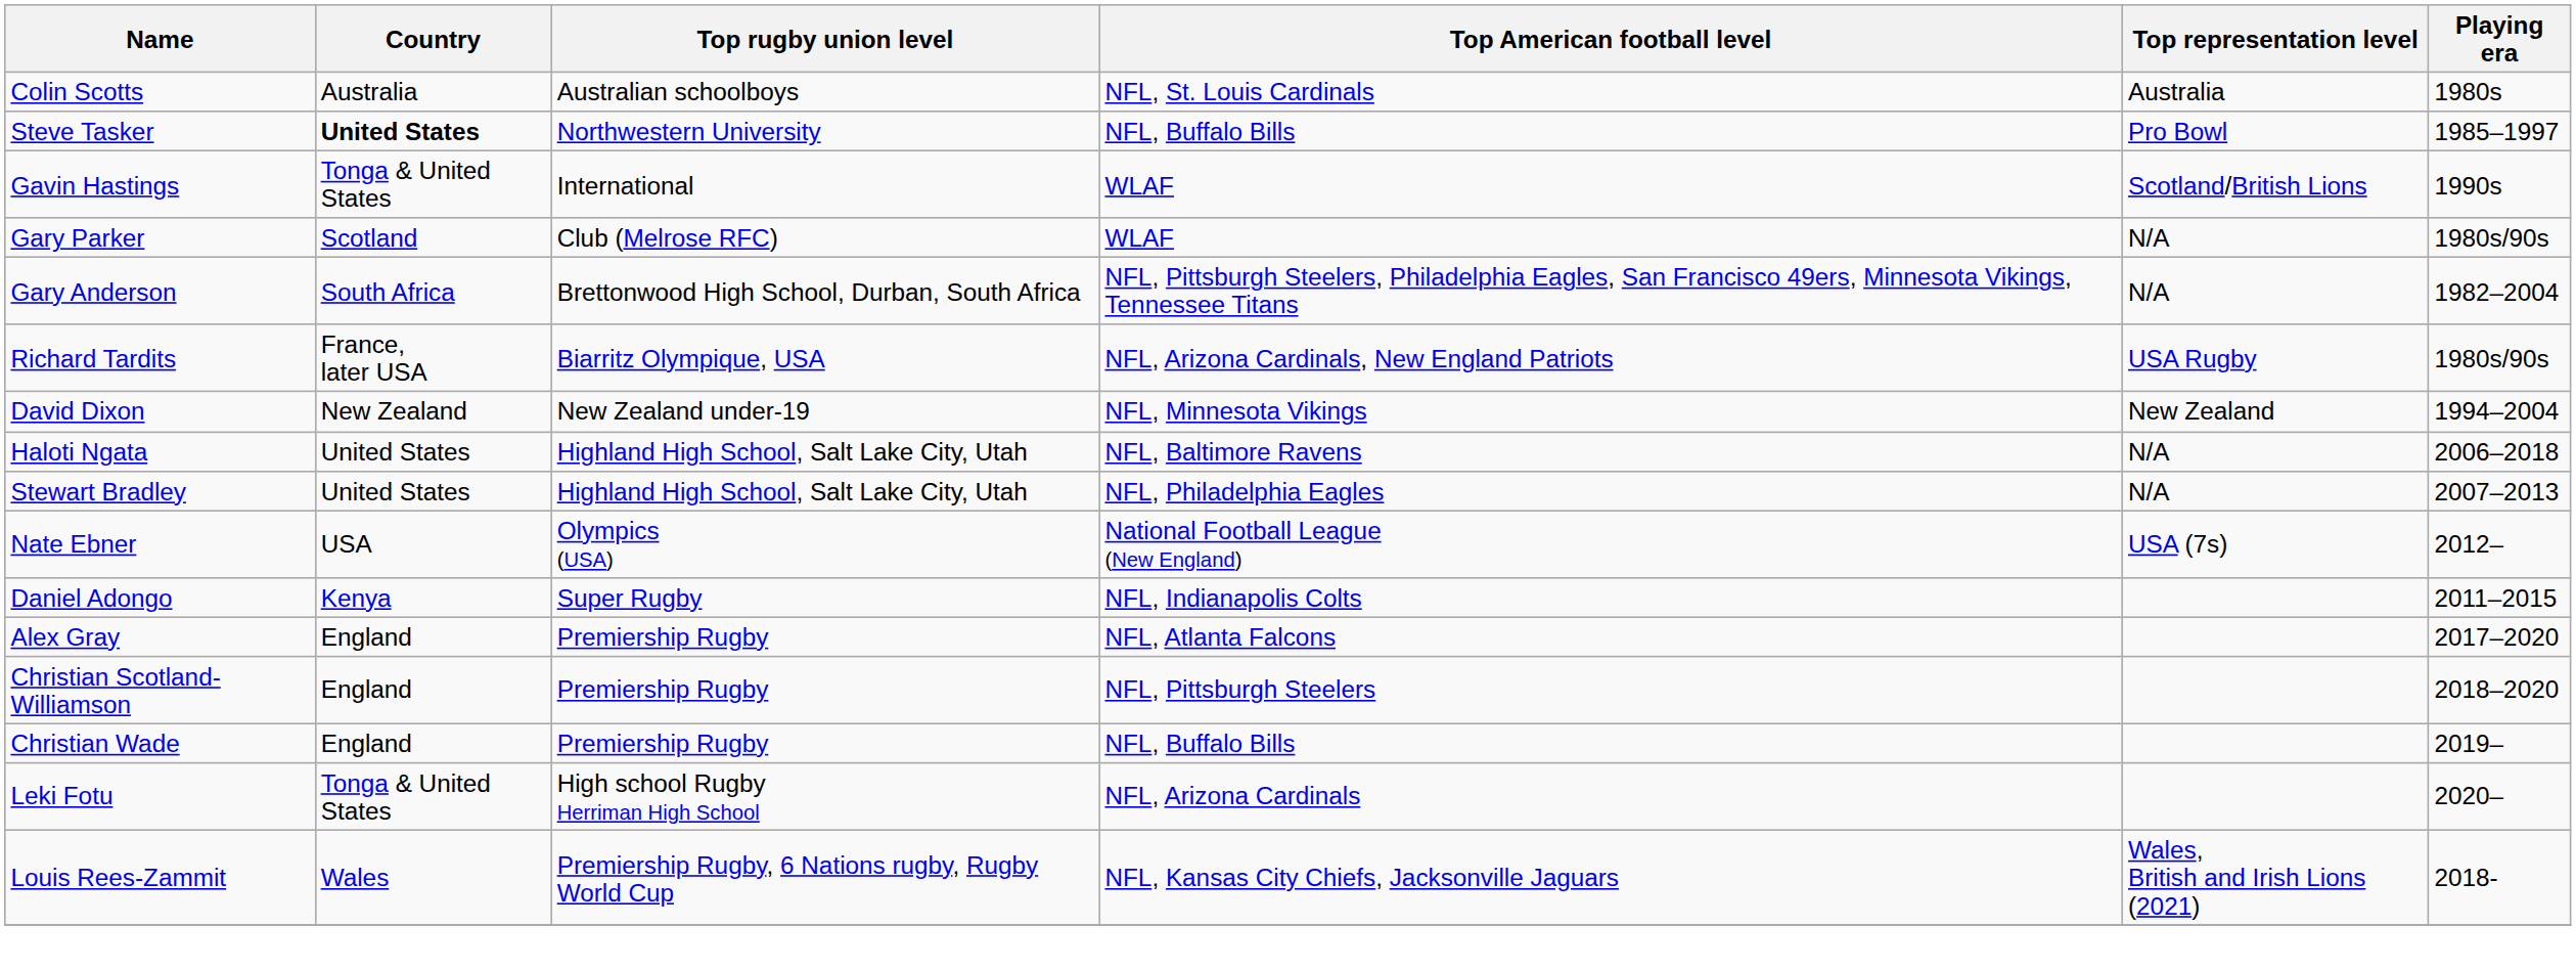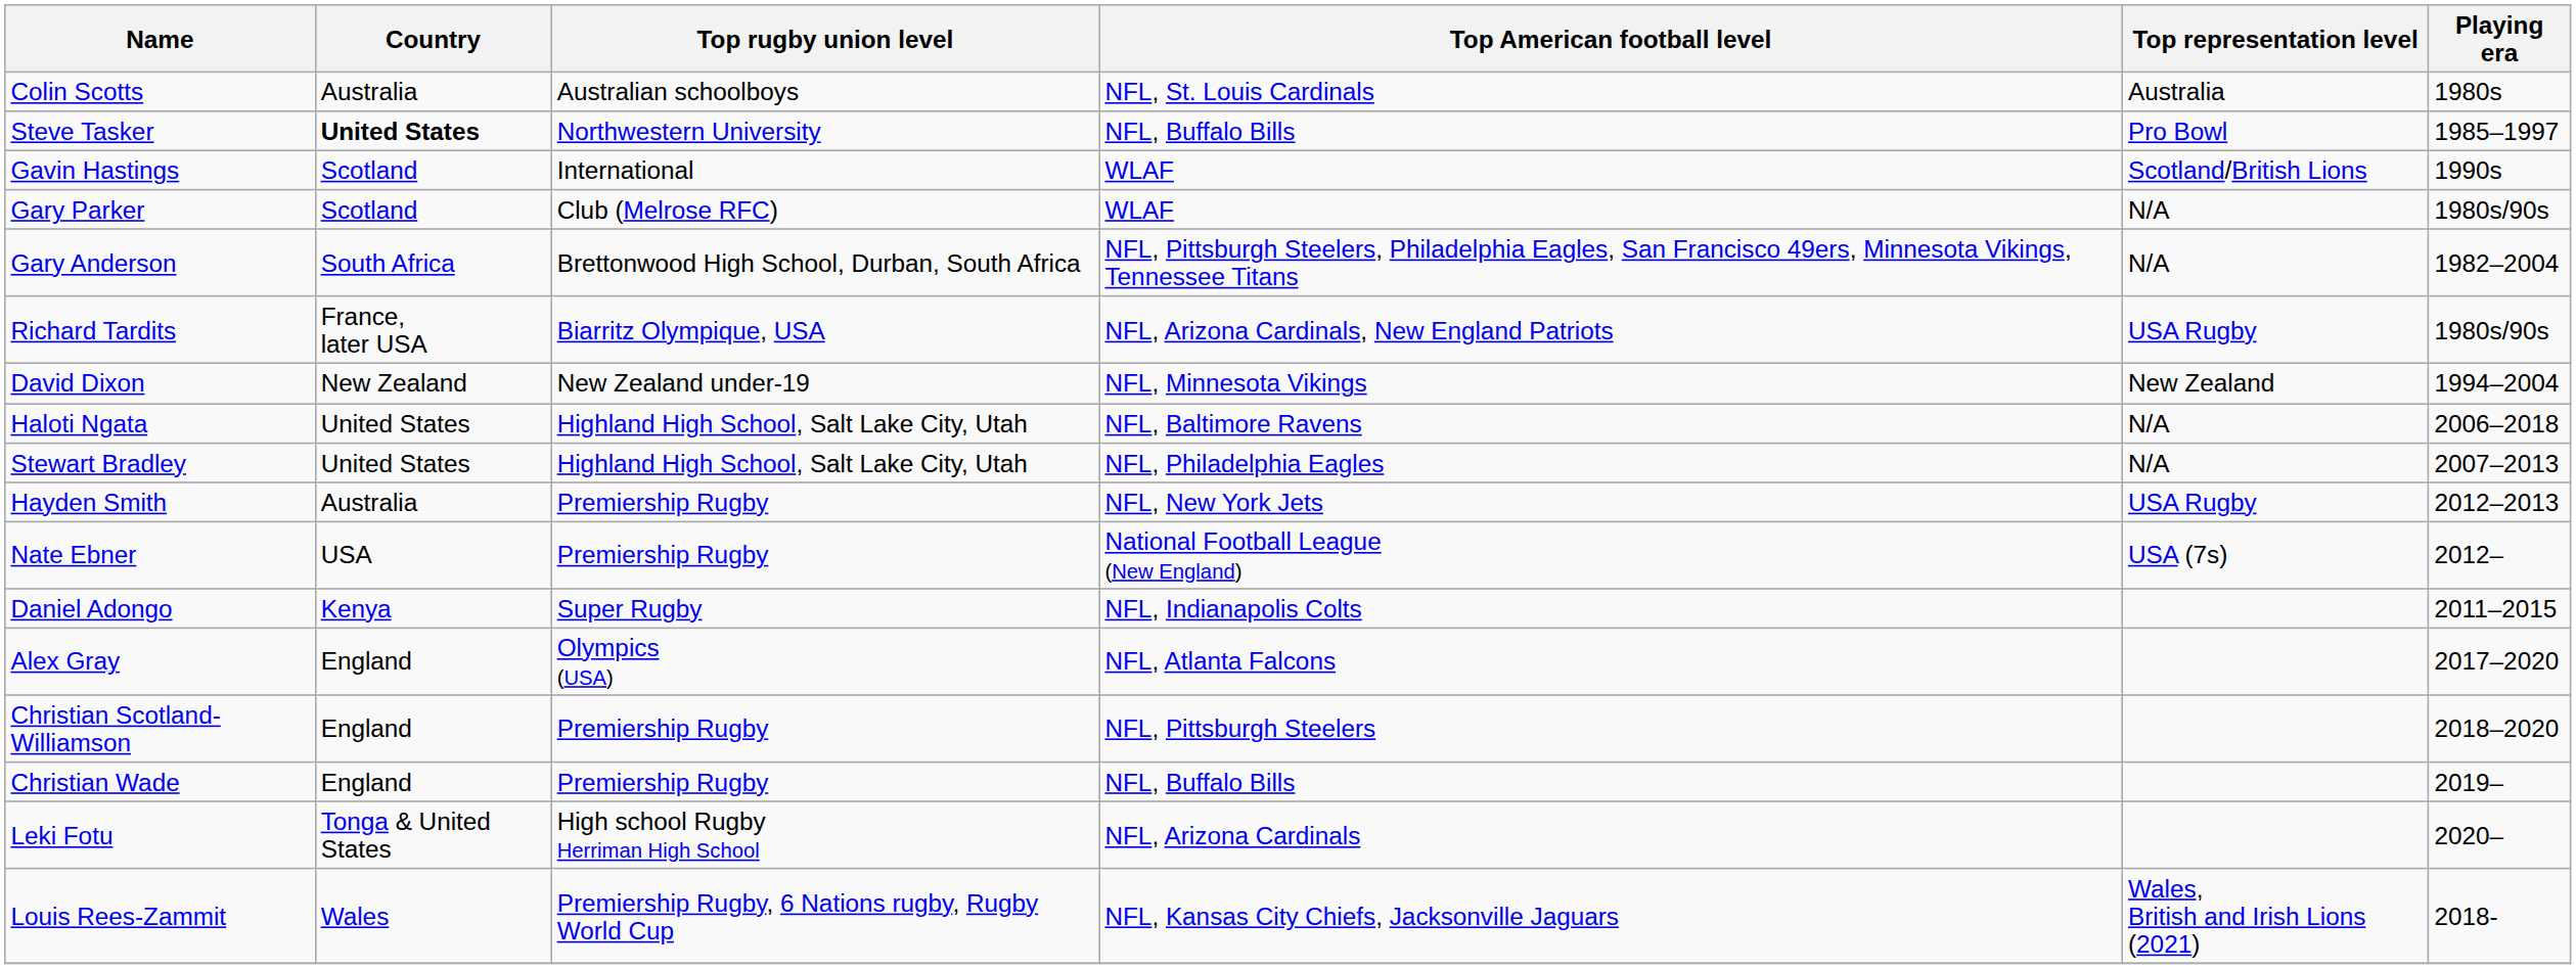Gavin Hastings | Country: Tonga & United States -> Scotland
+ row: Hayden Smith | Australia | Premiership Rugby | NFL, New York Jets | USA Rugby | 2012–2013
Nate Ebner | Top rugby union level: Olympics (USA) -> Premiership Rugby
Alex Gray | Top rugby union level: Premiership Rugby -> Olympics (USA)
